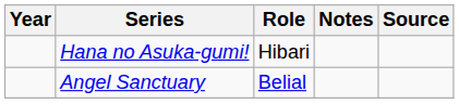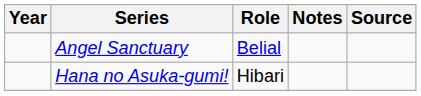rows swapped: Angel Sanctuary <-> Hana no Asuka-gumi!
